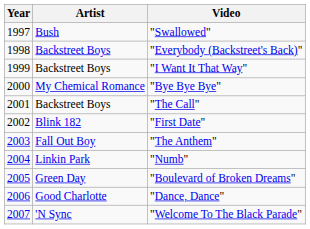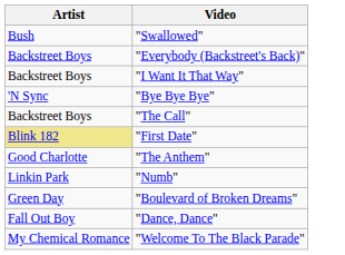- column: Year | 1997 | 1998 | 1999 | 2000 | 2001 | 2002 | 2003 | 2004 | 2005 | 2006 | 2007
"Bye Bye Bye" | Artist: My Chemical Romance -> 'N Sync
"First Date" | Artist: no background -> khaki background
"The Anthem" | Artist: Fall Out Boy -> Good Charlotte
"Dance, Dance" | Artist: Good Charlotte -> Fall Out Boy
"Welcome To The Black Parade" | Artist: 'N Sync -> My Chemical Romance
